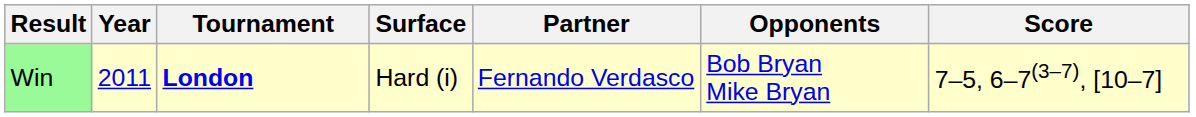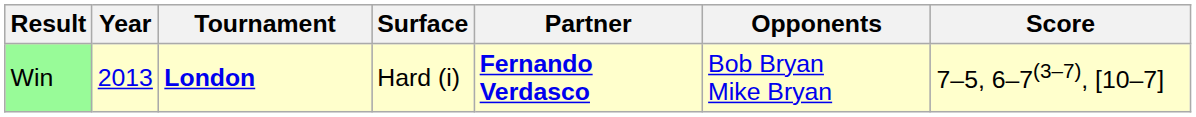Win | Year: 2011 -> 2013
Win | Partner: normal -> bold
